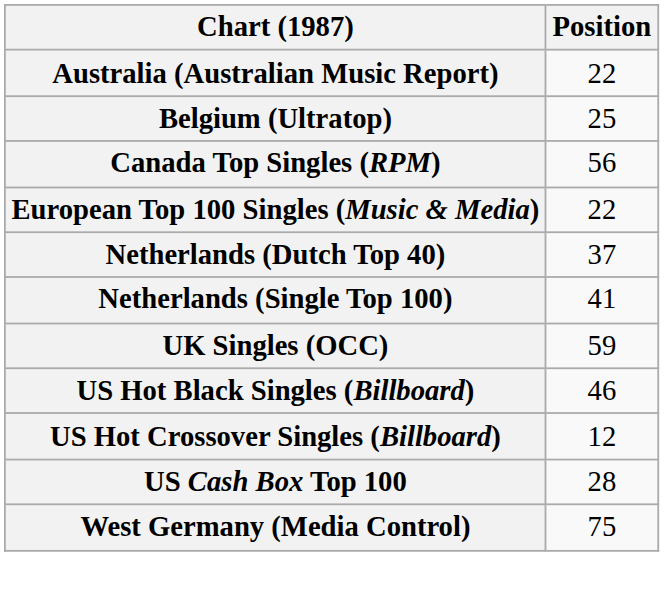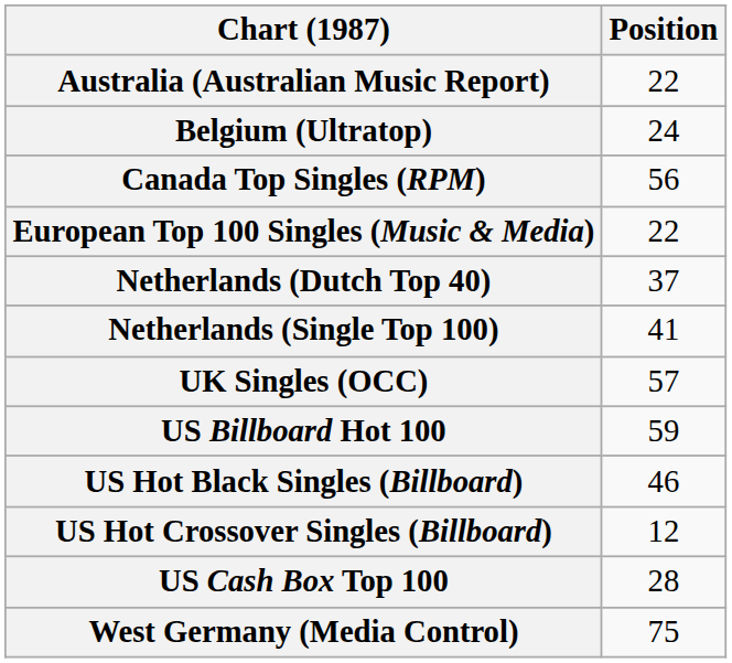Belgium (Ultratop) | Position: 25 -> 24
UK Singles (OCC) | Position: 59 -> 57
+ row: US Billboard Hot 100 | 59
